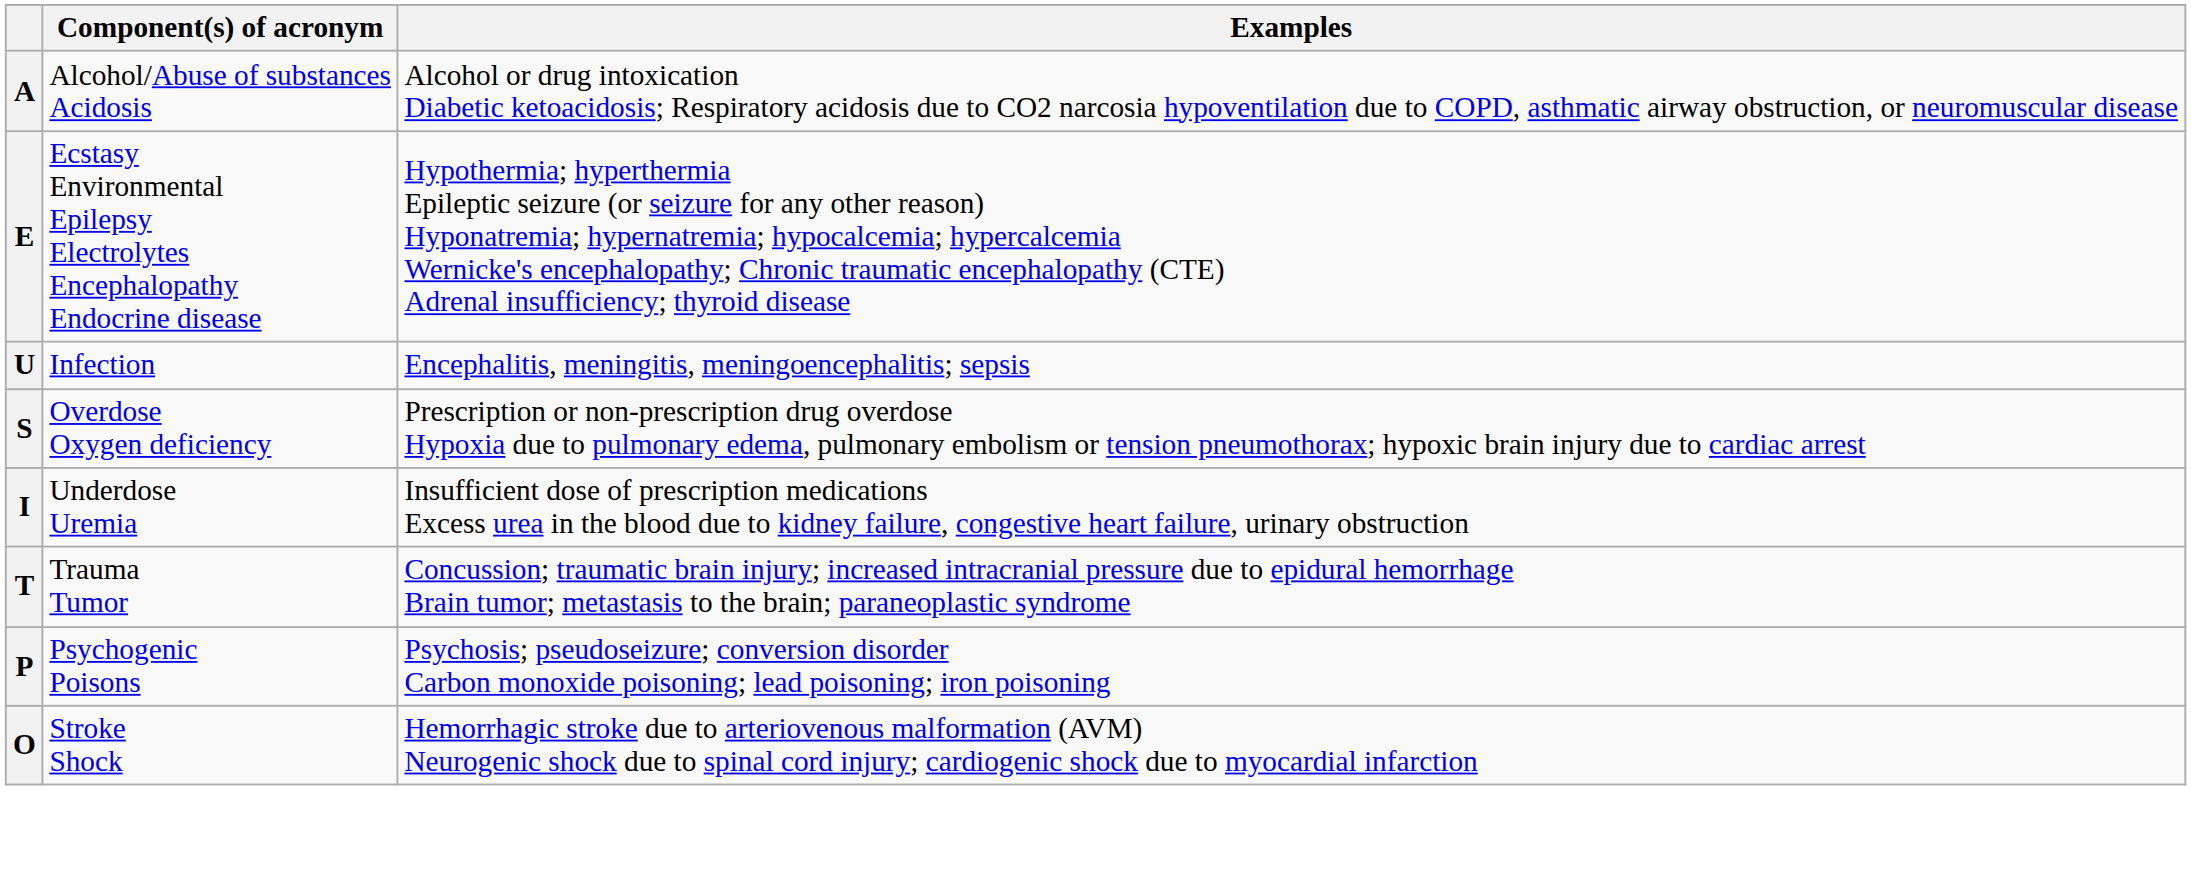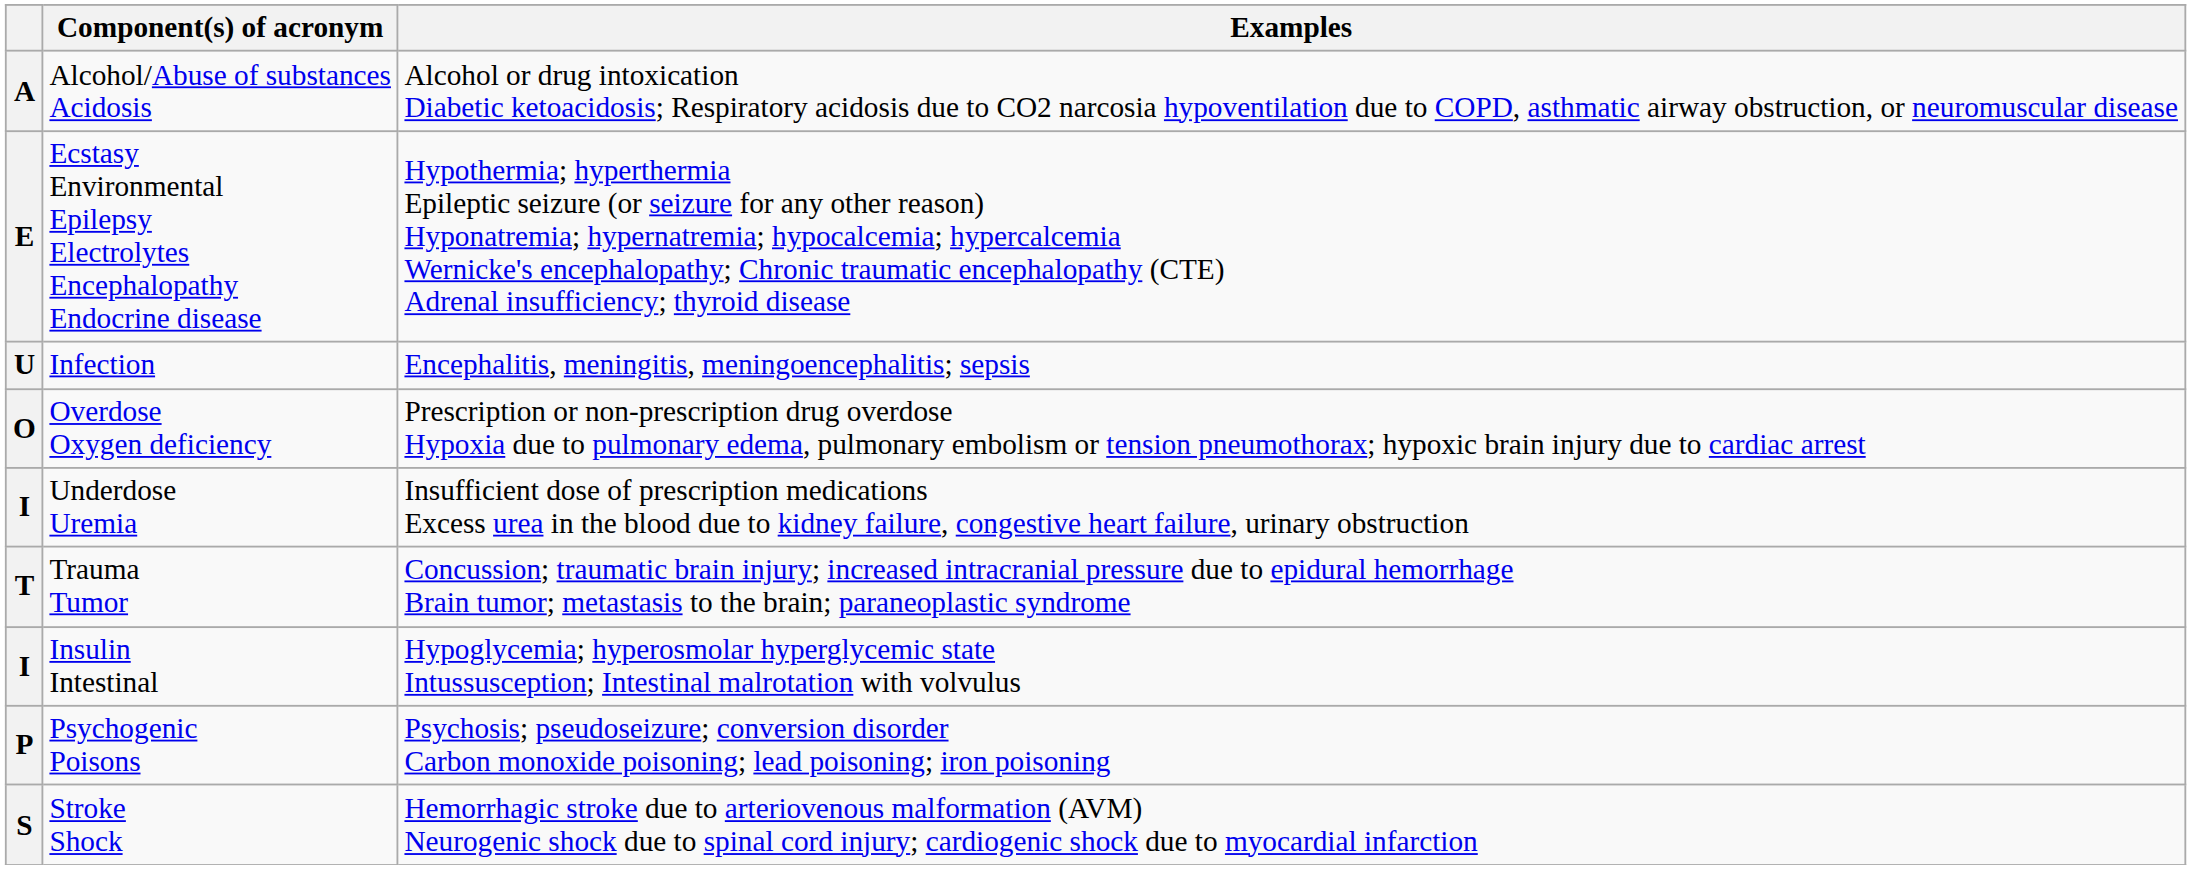Overdose Oxygen deficiency | column 1: S -> O
+ row: I | Insulin Intestinal | Hypoglycemia; hyperosmolar hyperglycemic state Intussusception; Intestinal malrotation with volvulus
Stroke Shock | column 1: O -> S
